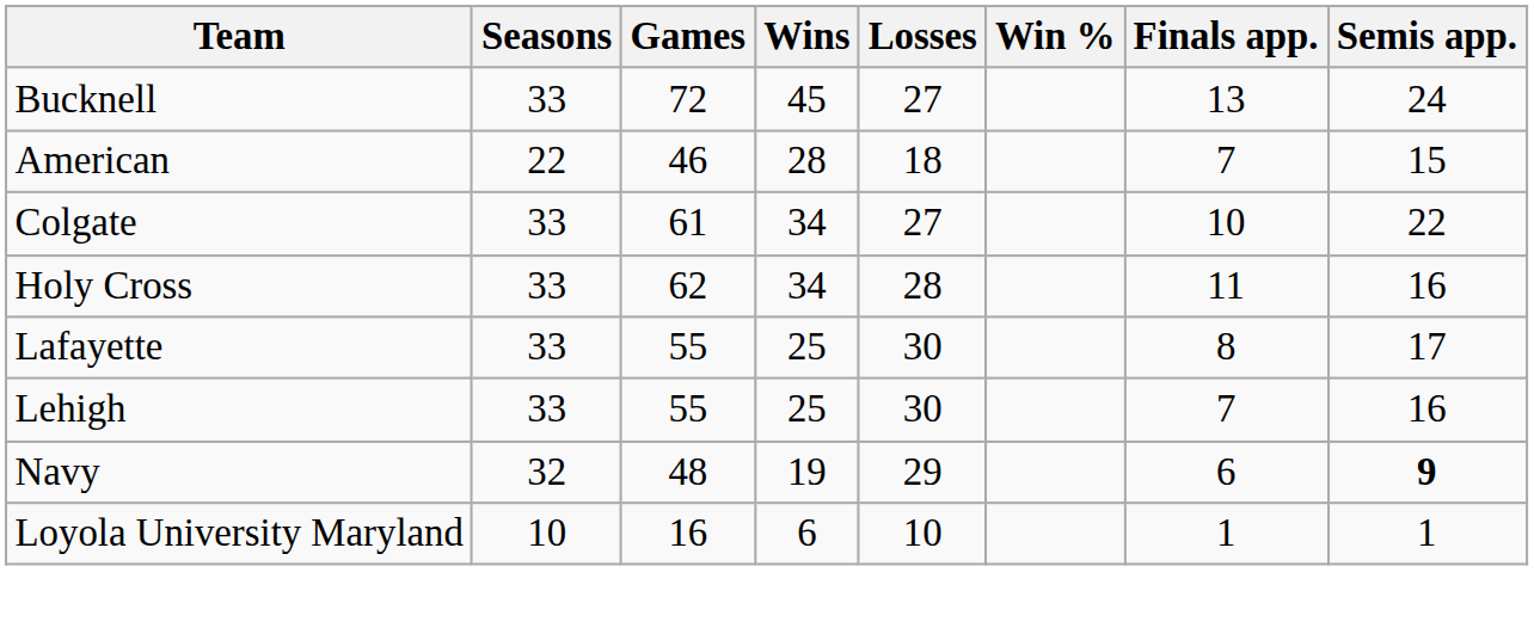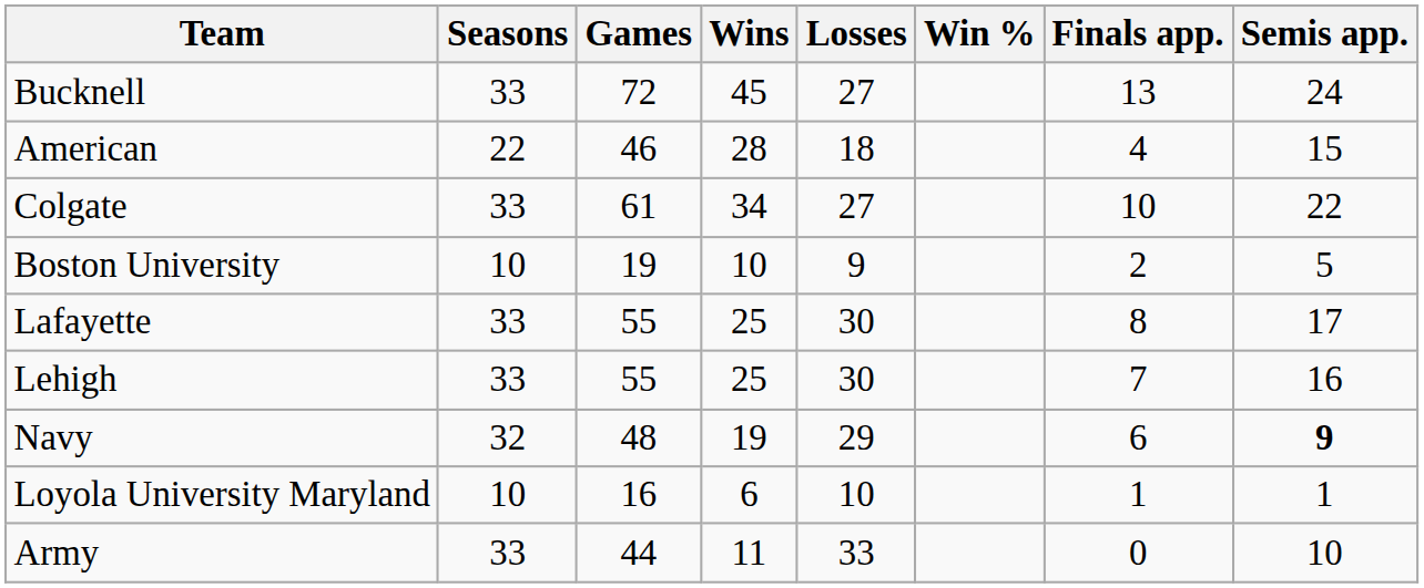American | Finals app.: 7 -> 4
- row: Holy Cross | 33 | 62 | 34 | 28 | 11 | 16
+ row: Boston University | 10 | 19 | 10 | 9 | 2 | 5
+ row: Army | 33 | 44 | 11 | 33 | 0 | 10
